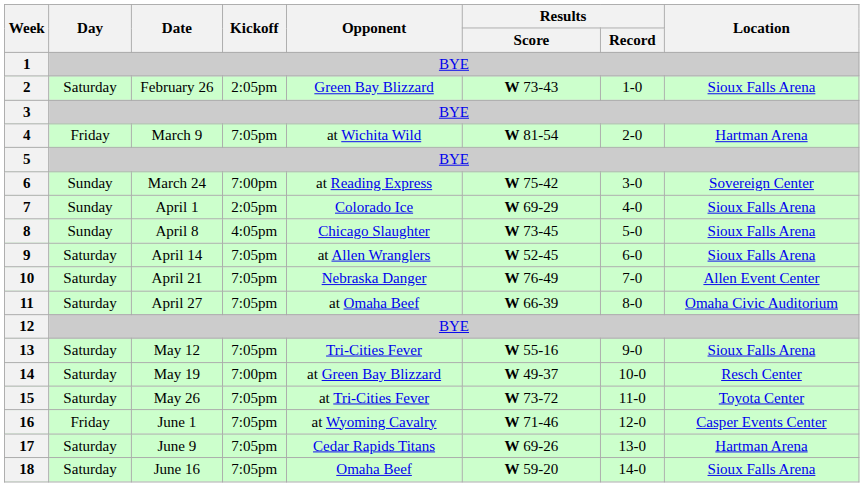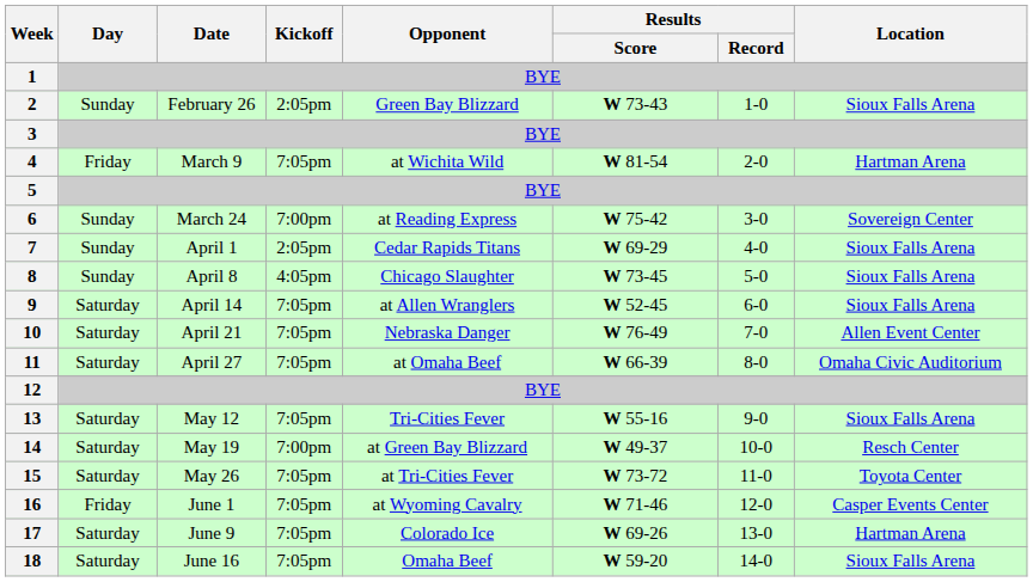2 | Day: Saturday -> Sunday
7 | Opponent: Colorado Ice -> Cedar Rapids Titans
17 | Opponent: Cedar Rapids Titans -> Colorado Ice
